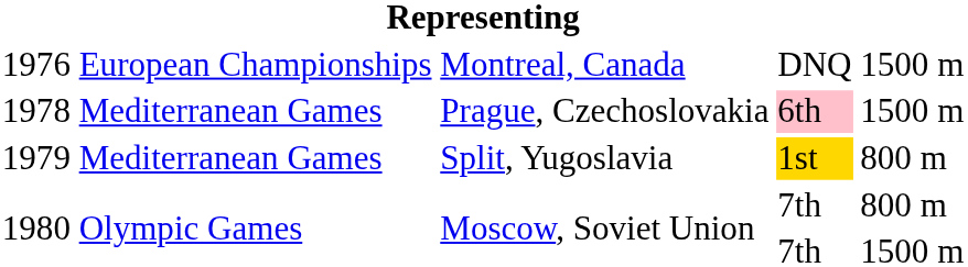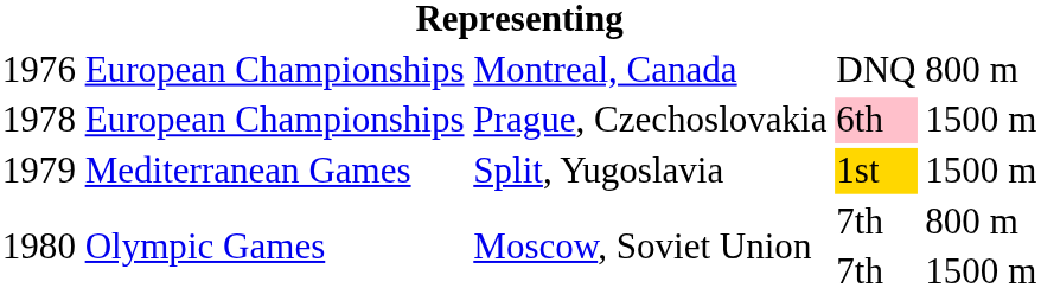1976 | column 5: 1500 m -> 800 m
1978 | column 2: Mediterranean Games -> European Championships
1979 | column 5: 800 m -> 1500 m
